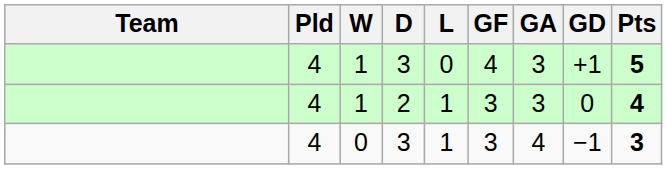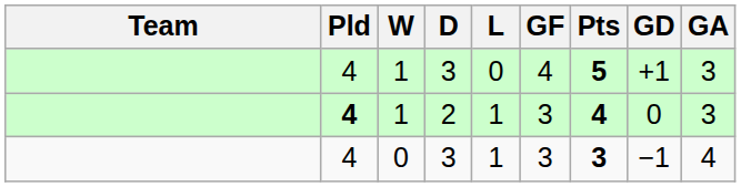columns swapped: GA <-> Pts
1 / 2 | Pld: normal -> bold
